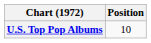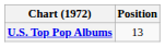U.S. Top Pop Albums | Position: 10 -> 13
